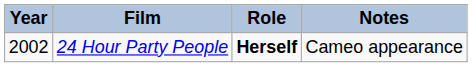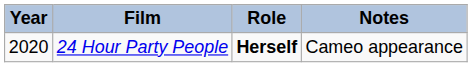24 Hour Party People | Year: 2002 -> 2020
